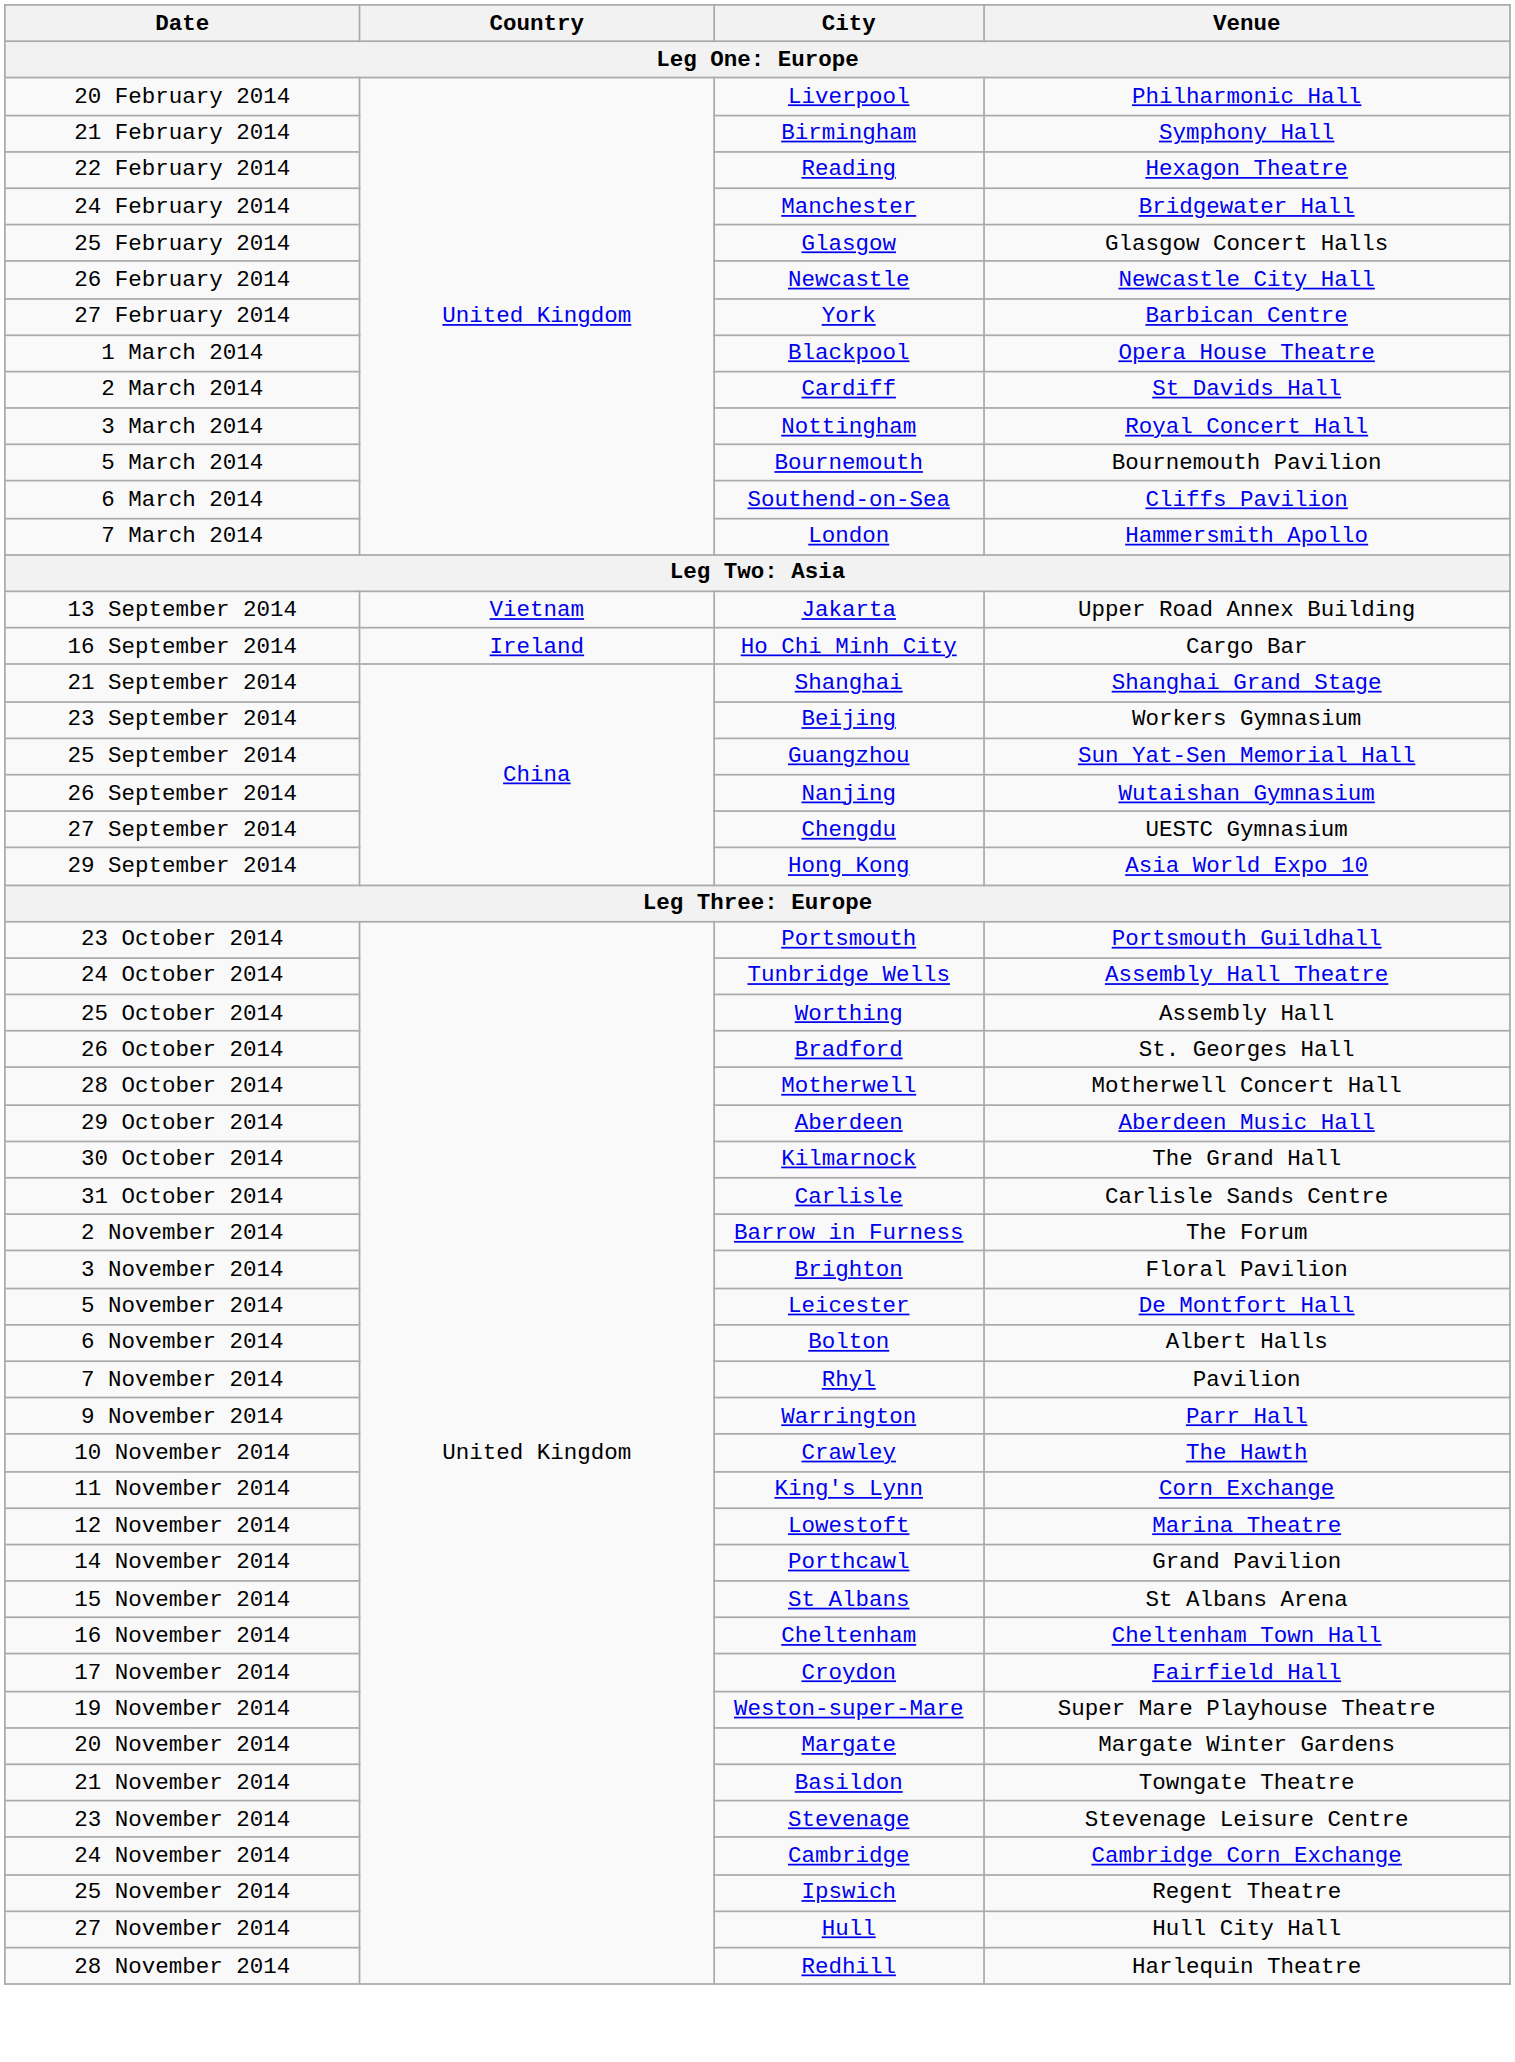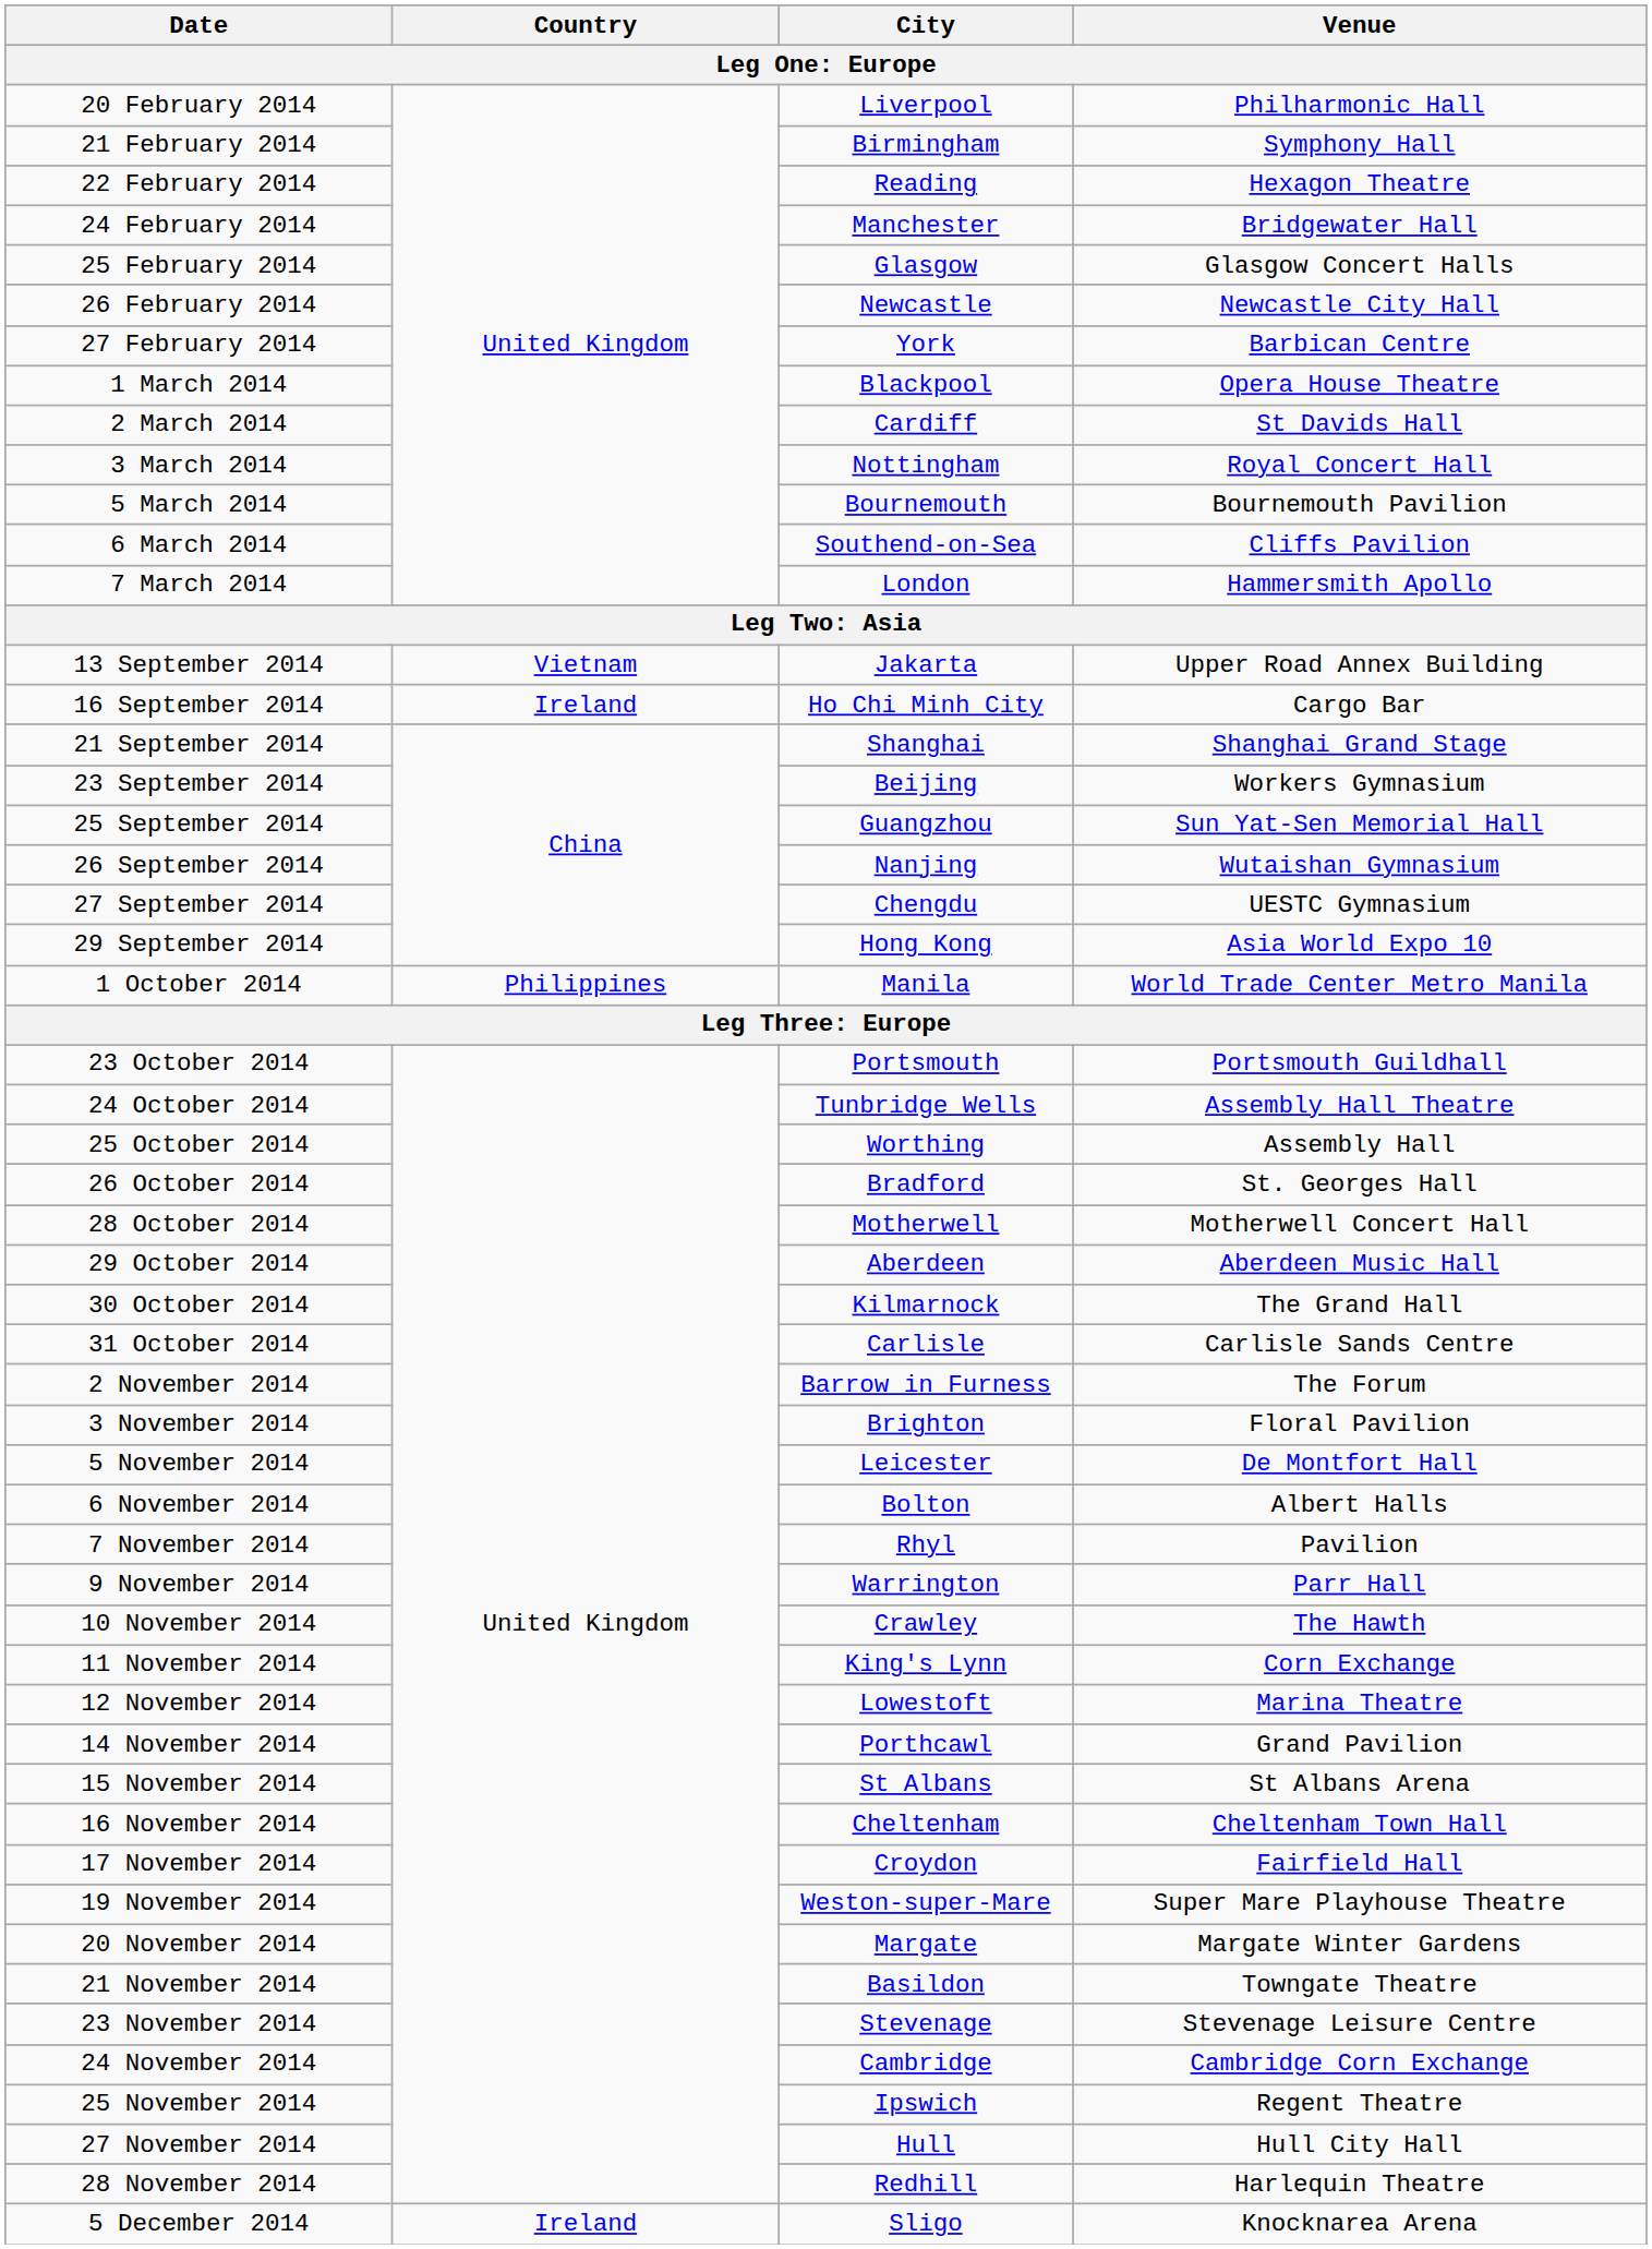+ row: 1 October 2014 | Philippines | Manila | World Trade Center Metro Manila
+ row: 5 December 2014 | Ireland | Sligo | Knocknarea Arena
